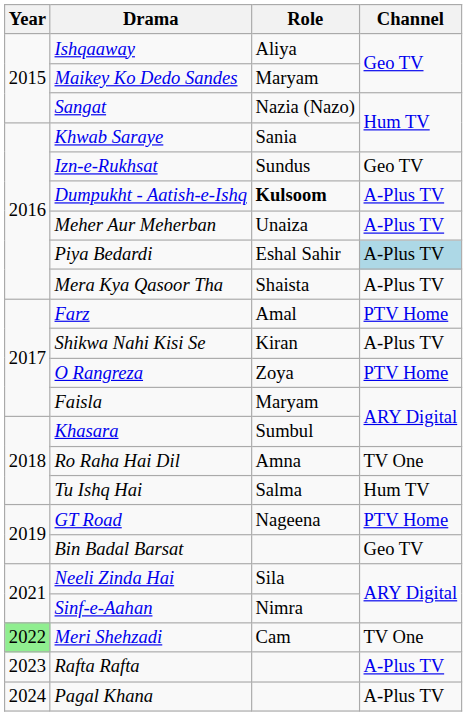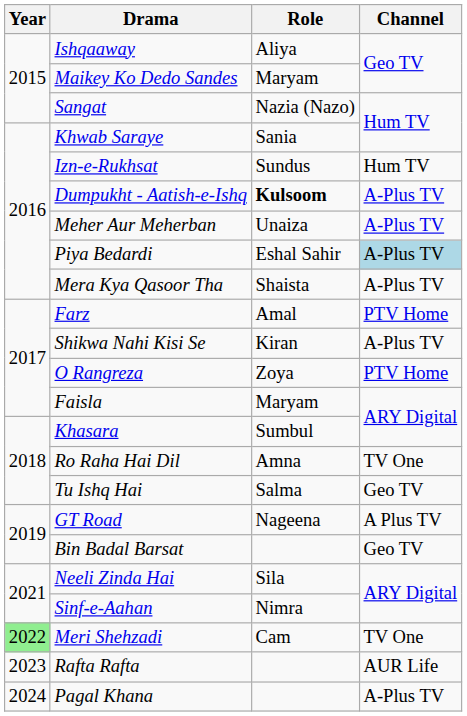Izn-e-Rukhsat | Channel: Geo TV -> Hum TV
Tu Ishq Hai | Channel: Hum TV -> Geo TV
GT Road | Channel: PTV Home -> A Plus TV
Rafta Rafta | Channel: A-Plus TV -> AUR Life
